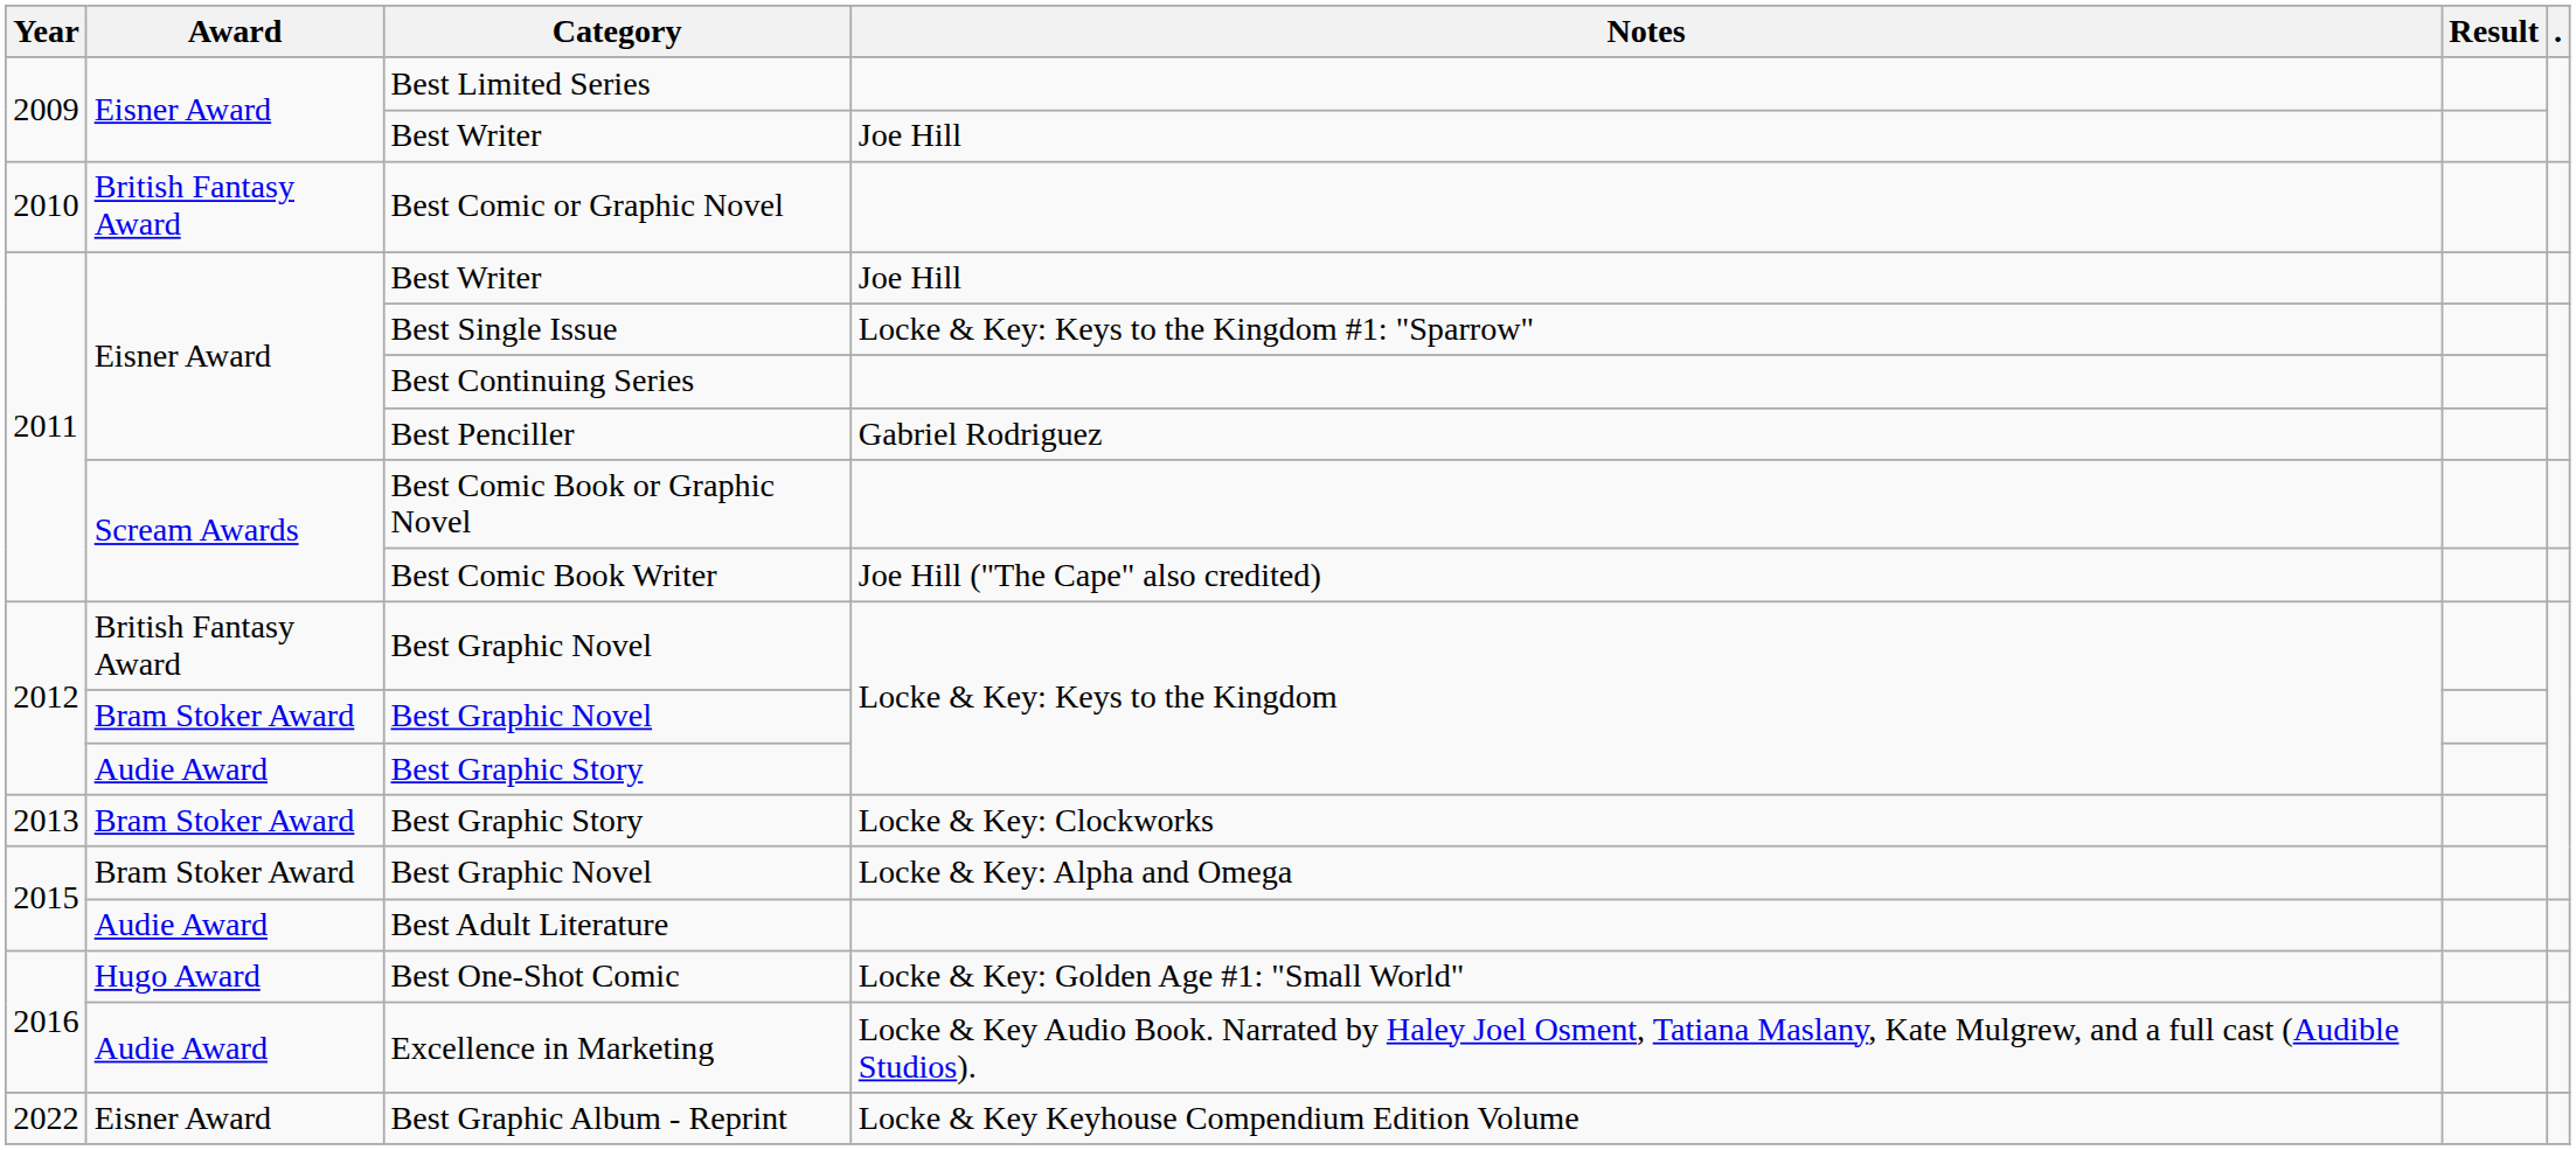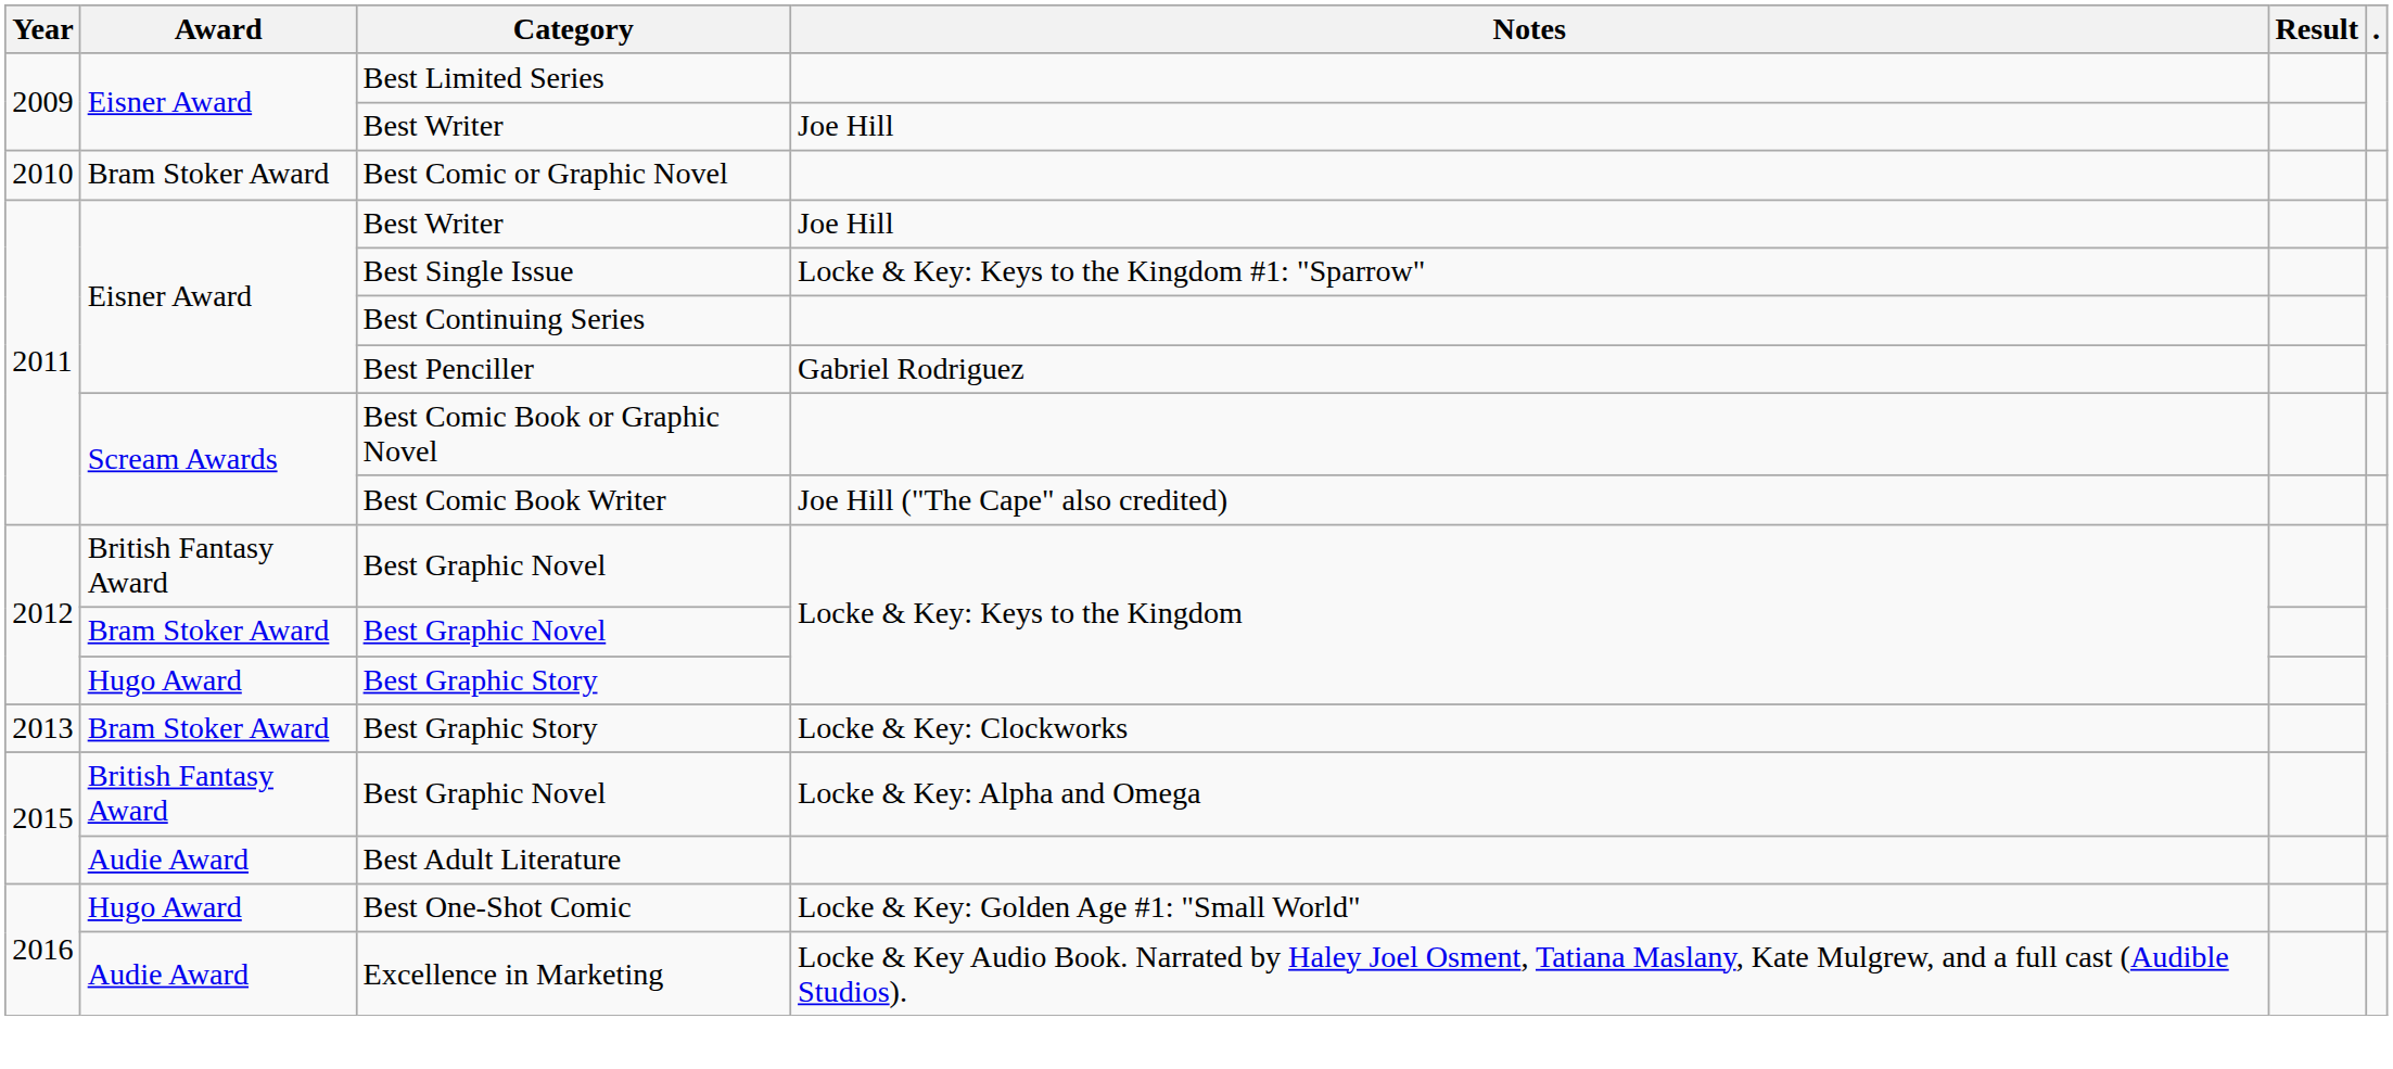Best Comic or Graphic Novel | Award: British Fantasy Award -> Bram Stoker Award
2012 / Best Graphic Story | Award: Audie Award -> Hugo Award
2015 / Best Graphic Novel | Award: Bram Stoker Award -> British Fantasy Award
- row: 2022 | Eisner Award | Best Graphic Album - Reprint | Locke & Key Keyhouse Compendium Edition Volume
